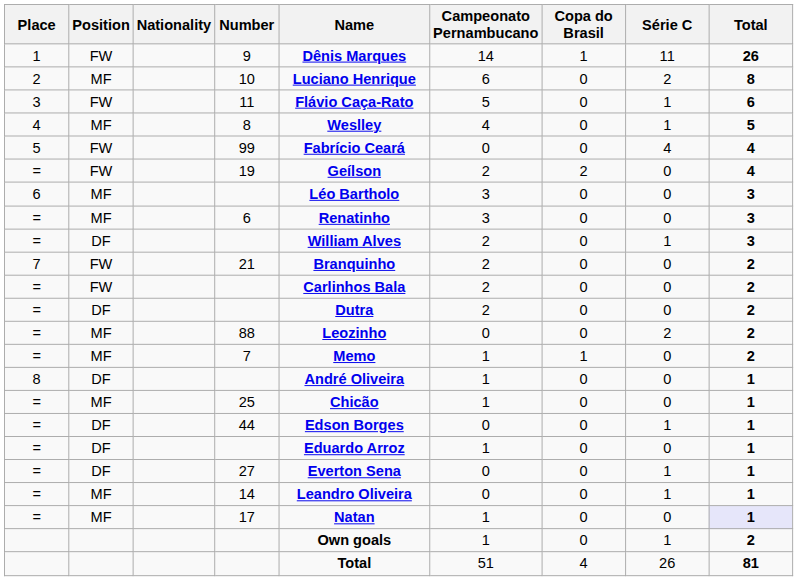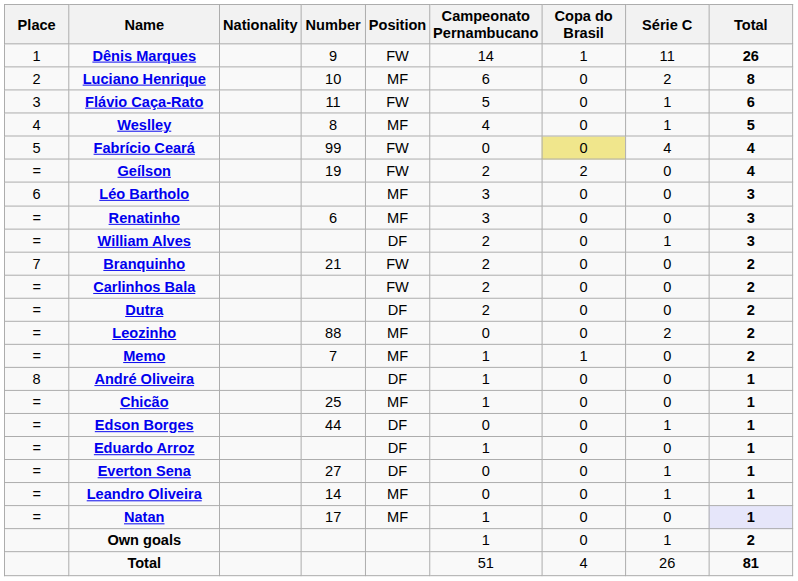columns swapped: Position <-> Name
99 | Copa do Brasil: no background -> khaki background
